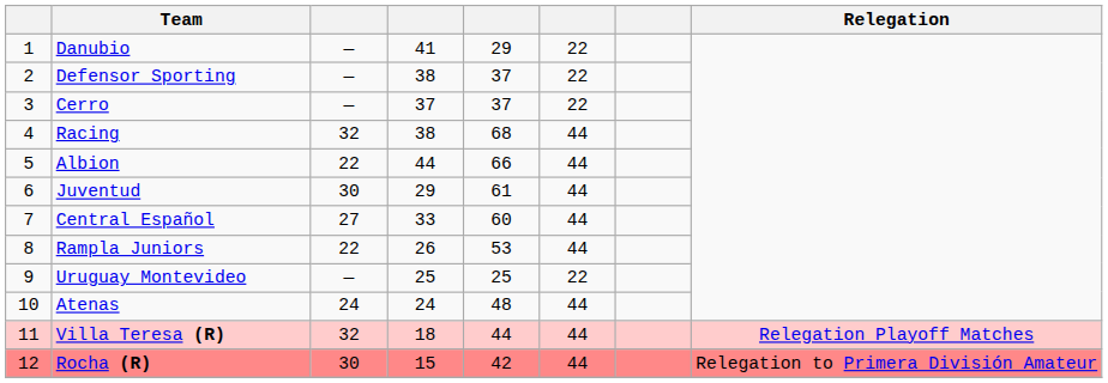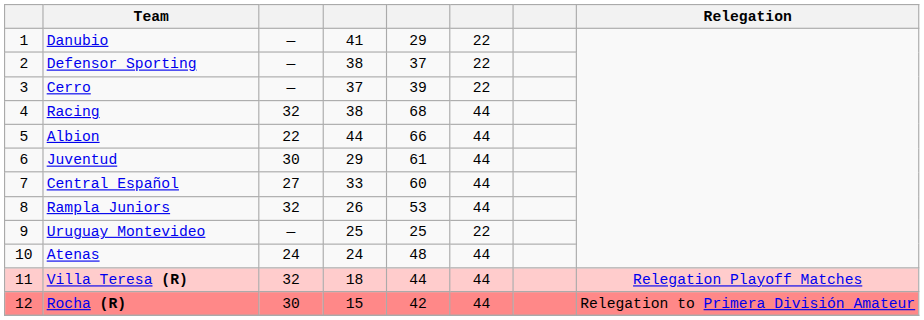Cerro | column 5: 37 -> 39
Rampla Juniors | column 3: 22 -> 32
